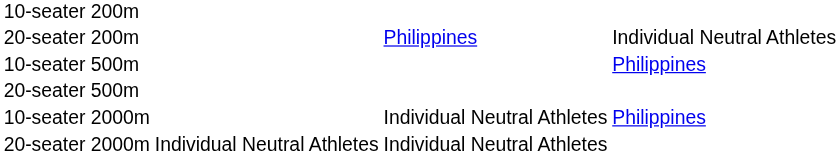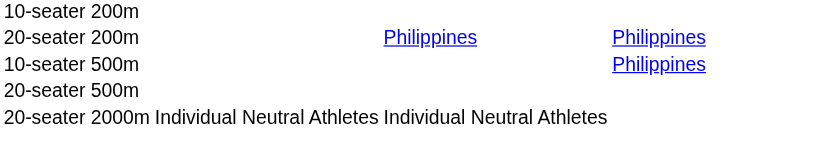20-seater 200m | column 4: Individual Neutral Athletes -> Philippines
- row: 10-seater 2000m | Individual Neutral Athletes | Philippines
